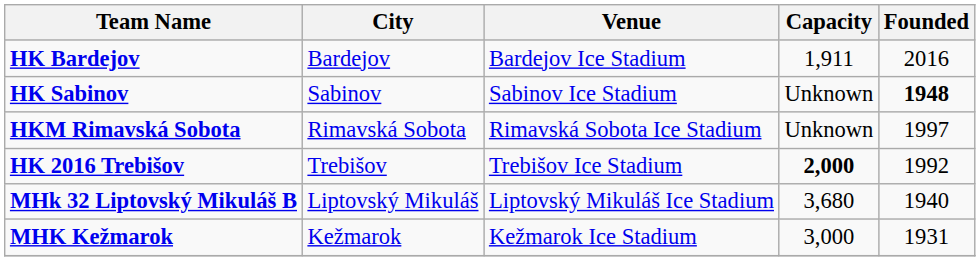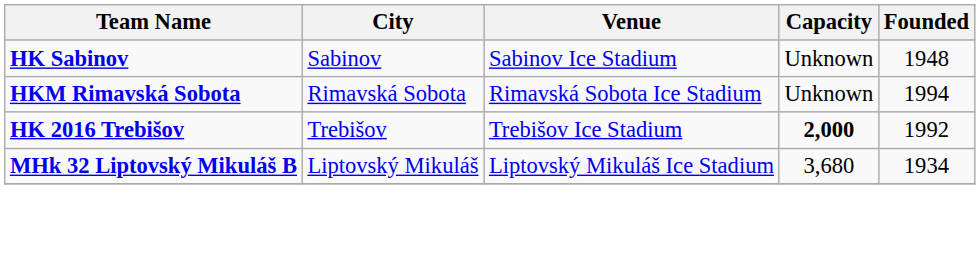- row: HK Bardejov | Bardejov | Bardejov Ice Stadium | 1,911 | 2016
HK Sabinov | Founded: bold -> normal
HKM Rimavská Sobota | Founded: 1997 -> 1994
MHk 32 Liptovský Mikuláš B | Founded: 1940 -> 1934
- row: MHK Kežmarok | Kežmarok | Kežmarok Ice Stadium | 3,000 | 1931
